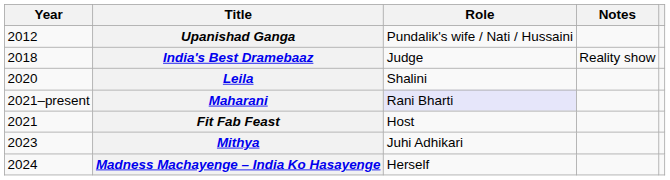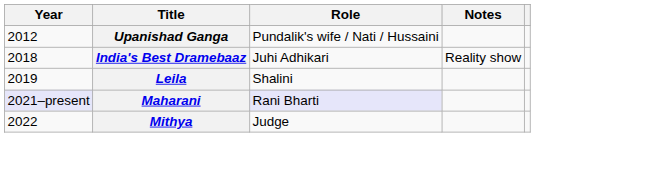India's Best Dramebaaz | Role: Judge -> Juhi Adhikari
Leila | Year: 2020 -> 2019
Maharani | Year: no background -> lavender background
- row: 2021 | Fit Fab Feast | Host
Mithya | Year: 2023 -> 2022
Mithya | Role: Juhi Adhikari -> Judge
- row: 2024 | Madness Machayenge – India Ko Hasayenge | Herself
